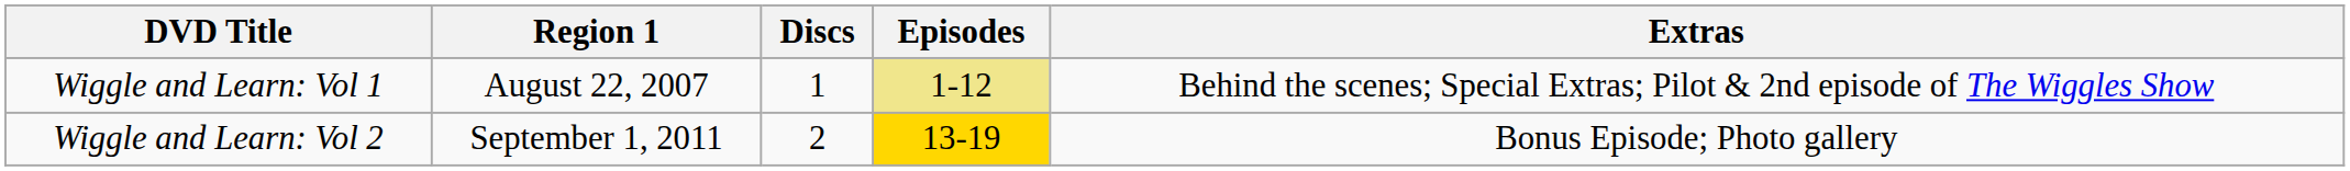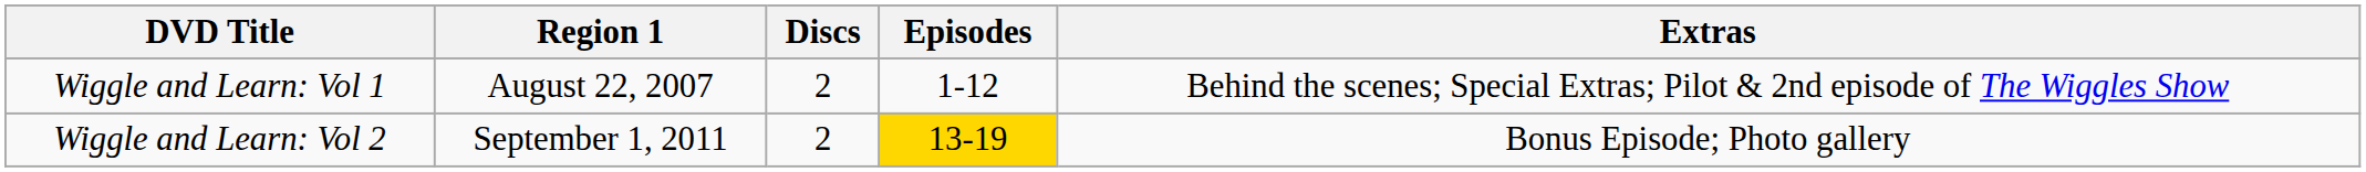Wiggle and Learn: Vol 1 | Discs: 1 -> 2
Wiggle and Learn: Vol 1 | Episodes: khaki background -> no background
